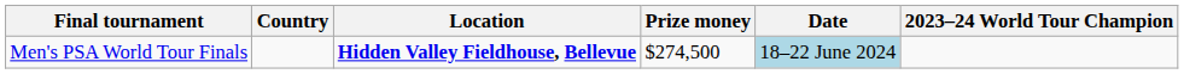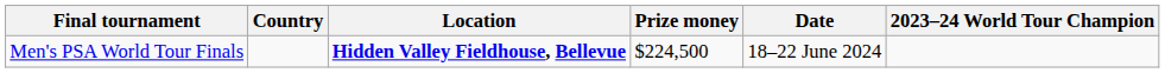Men's PSA World Tour Finals | Prize money: $274,500 -> $224,500
Men's PSA World Tour Finals | Date: lightblue background -> no background
